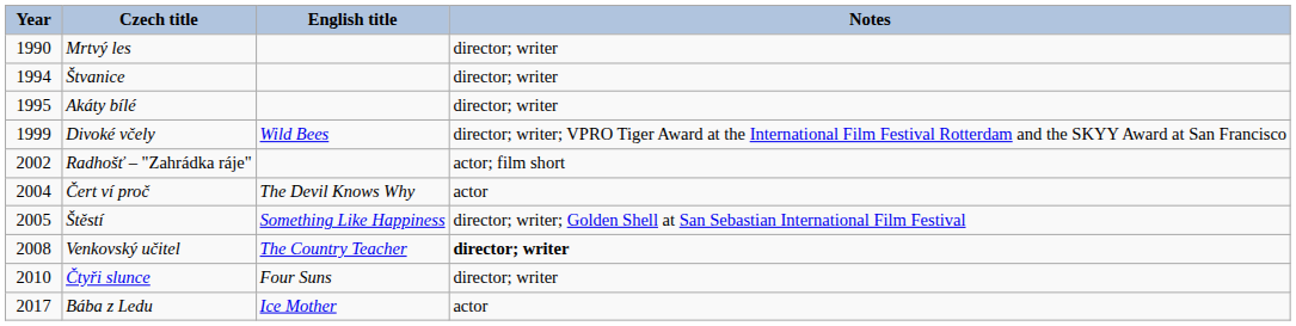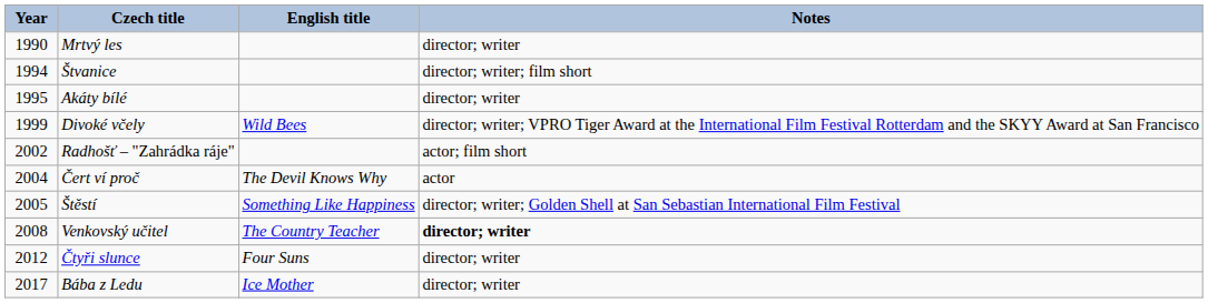Štvanice | Notes: director; writer -> director; writer; film short
Čtyři slunce | Year: 2010 -> 2012
Bába z Ledu | Notes: actor -> director; writer
